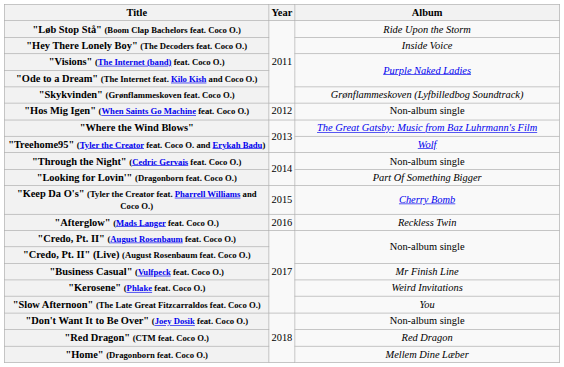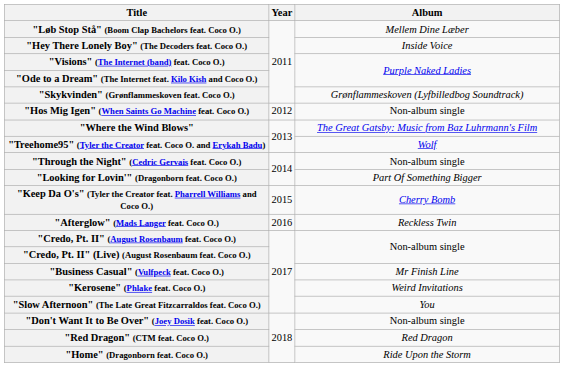"Løb Stop Stå" (Boom Clap Bachelors feat. Coco O.) | Album: Ride Upon the Storm -> Mellem Dine Læber
"Home" (Dragonborn feat. Coco O.) | Album: Mellem Dine Læber -> Ride Upon the Storm
